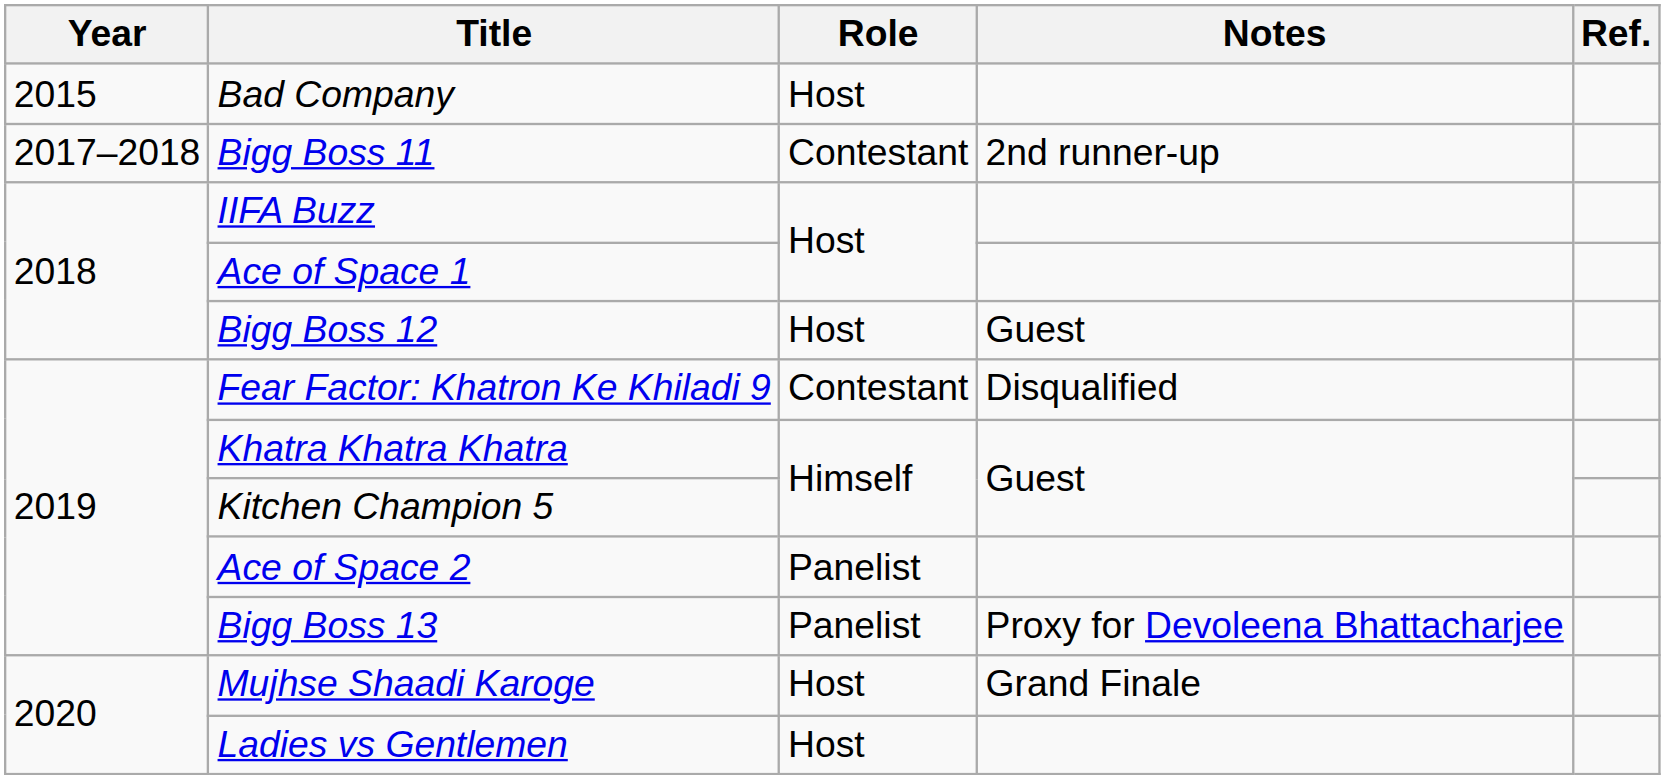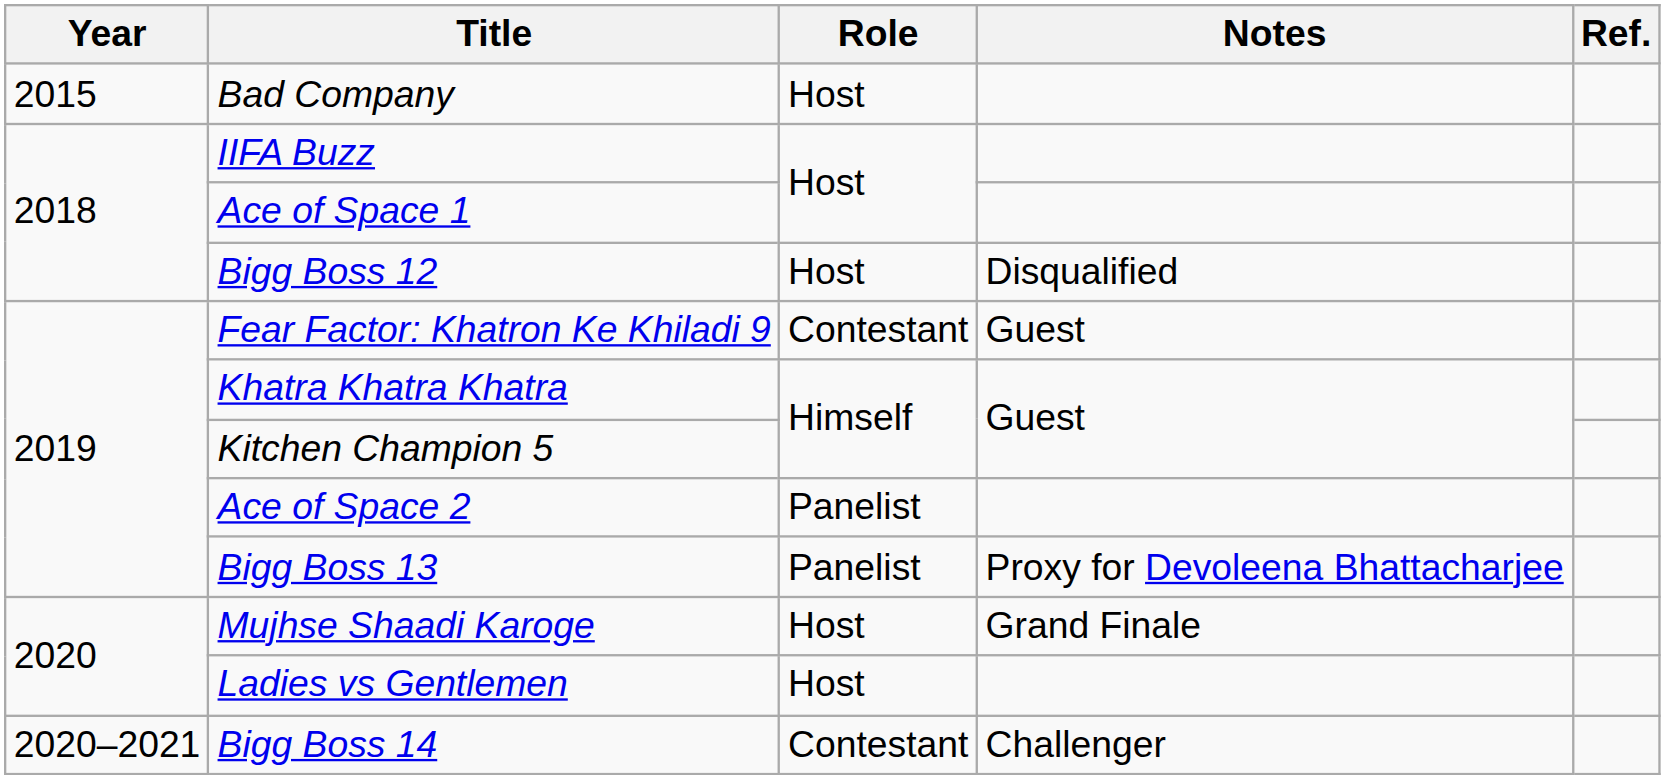- row: 2017–2018 | Bigg Boss 11 | Contestant | 2nd runner-up
Bigg Boss 12 | Notes: Guest -> Disqualified
Fear Factor: Khatron Ke Khiladi 9 | Notes: Disqualified -> Guest
+ row: 2020–2021 | Bigg Boss 14 | Contestant | Challenger
